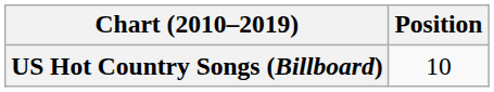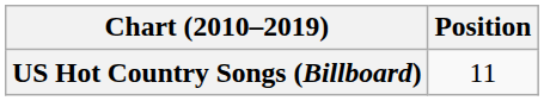US Hot Country Songs (Billboard) | Position: 10 -> 11
